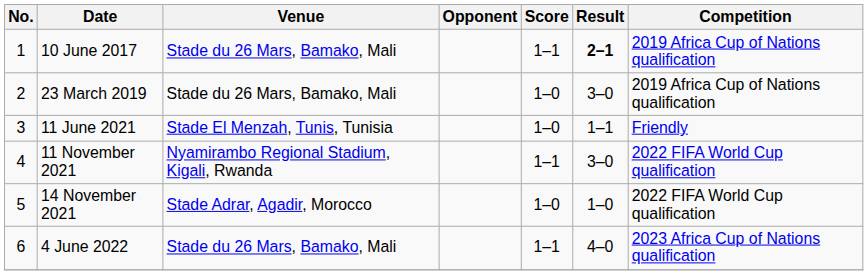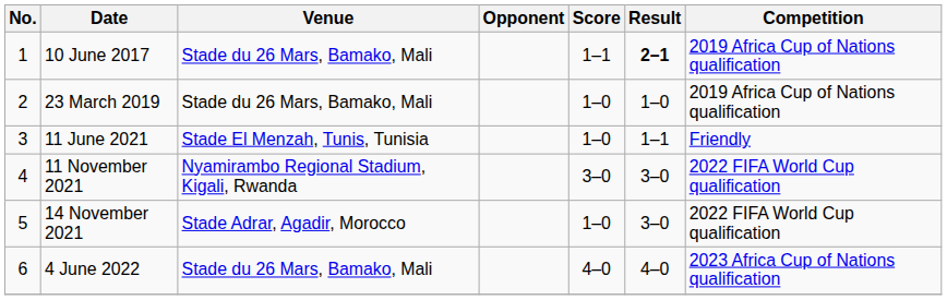23 March 2019 | Result: 3–0 -> 1–0
11 November 2021 | Score: 1–1 -> 3–0
14 November 2021 | Result: 1–0 -> 3–0
4 June 2022 | Score: 1–1 -> 4–0
